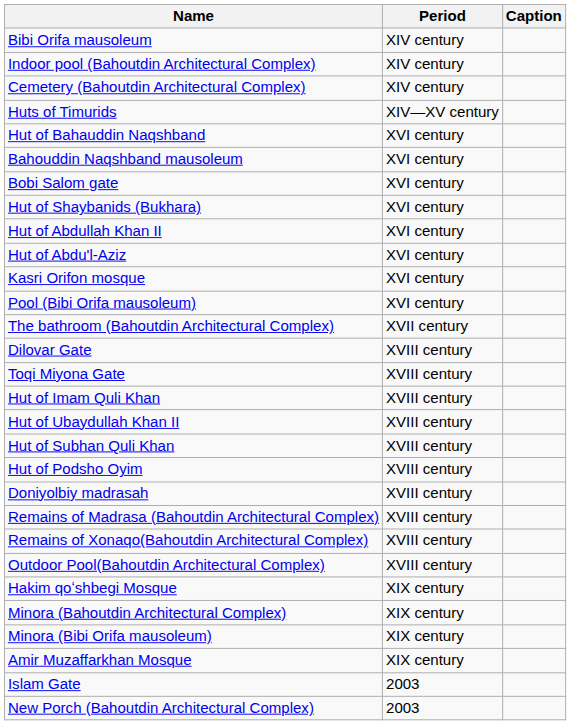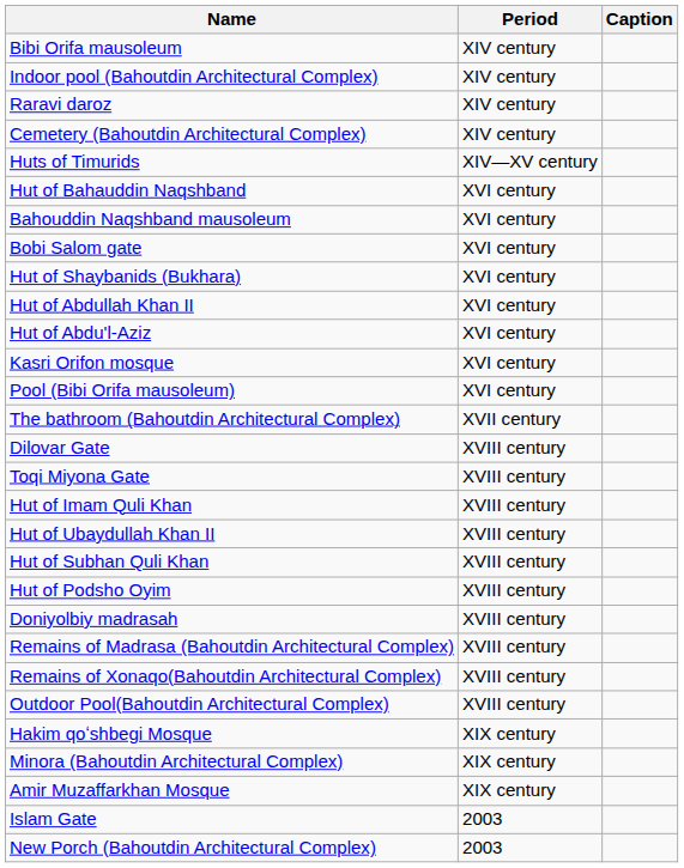+ row: Raravi daroz | XIV century
- row: Minora (Bibi Orifa mausoleum) | XIX century
